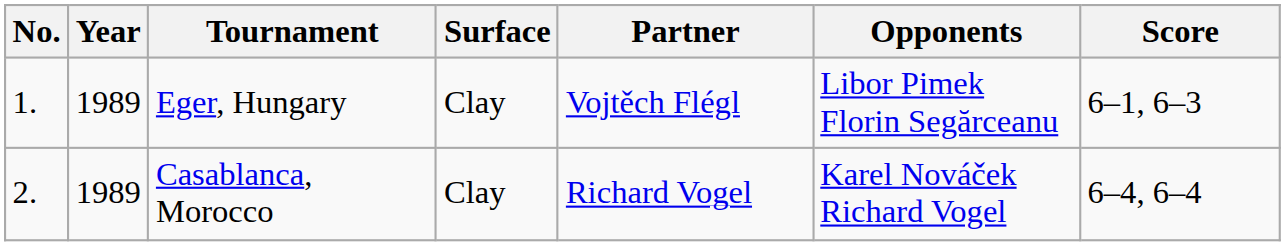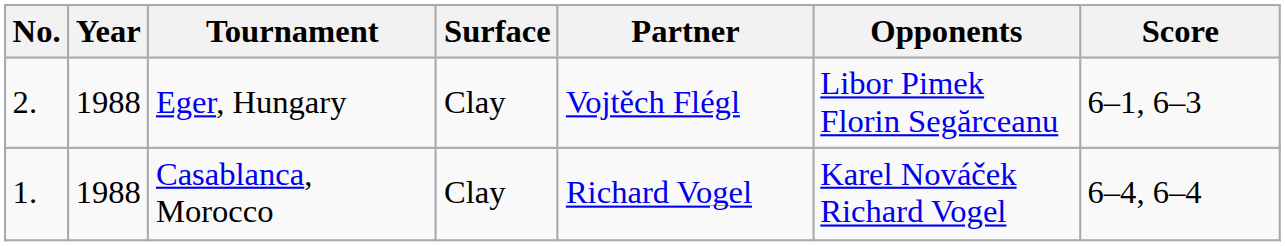Eger, Hungary | No.: 1. -> 2.
Eger, Hungary | Year: 1989 -> 1988
Casablanca, Morocco | No.: 2. -> 1.
Casablanca, Morocco | Year: 1989 -> 1988
